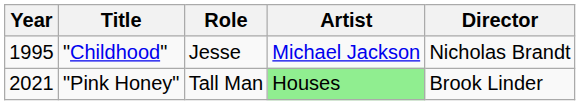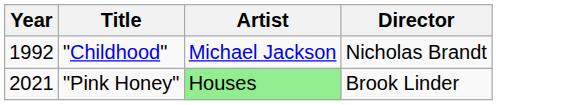- column: Role | Jesse | Tall Man
"Childhood" | Year: 1995 -> 1992
